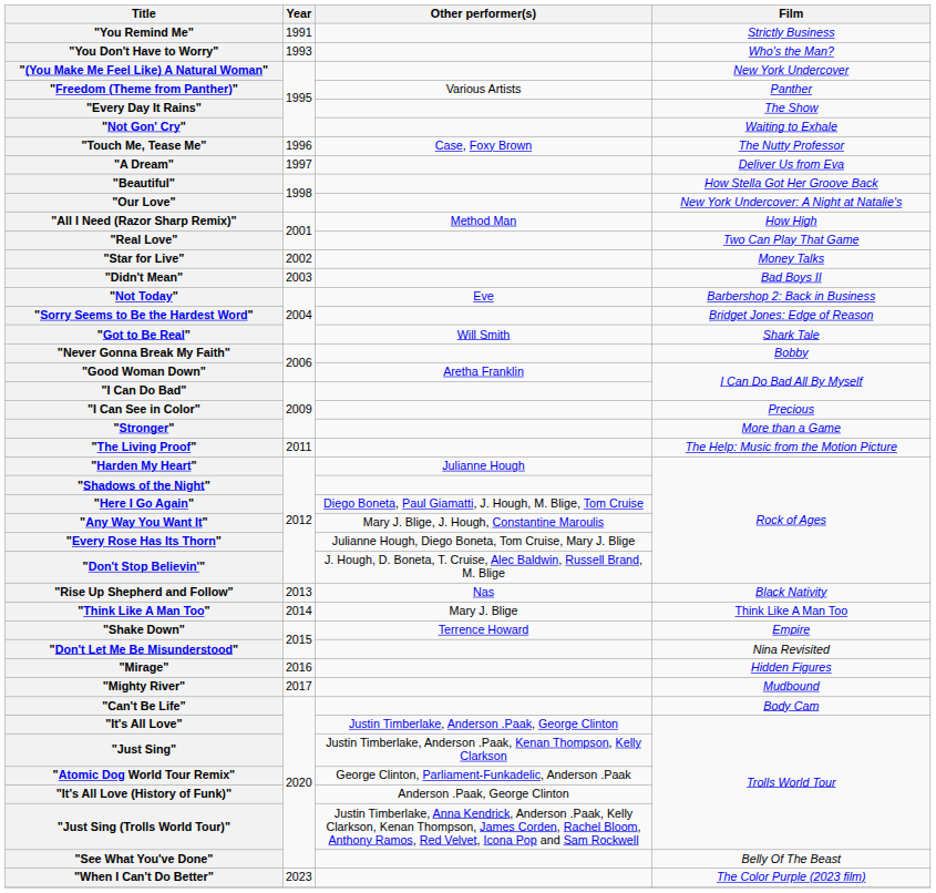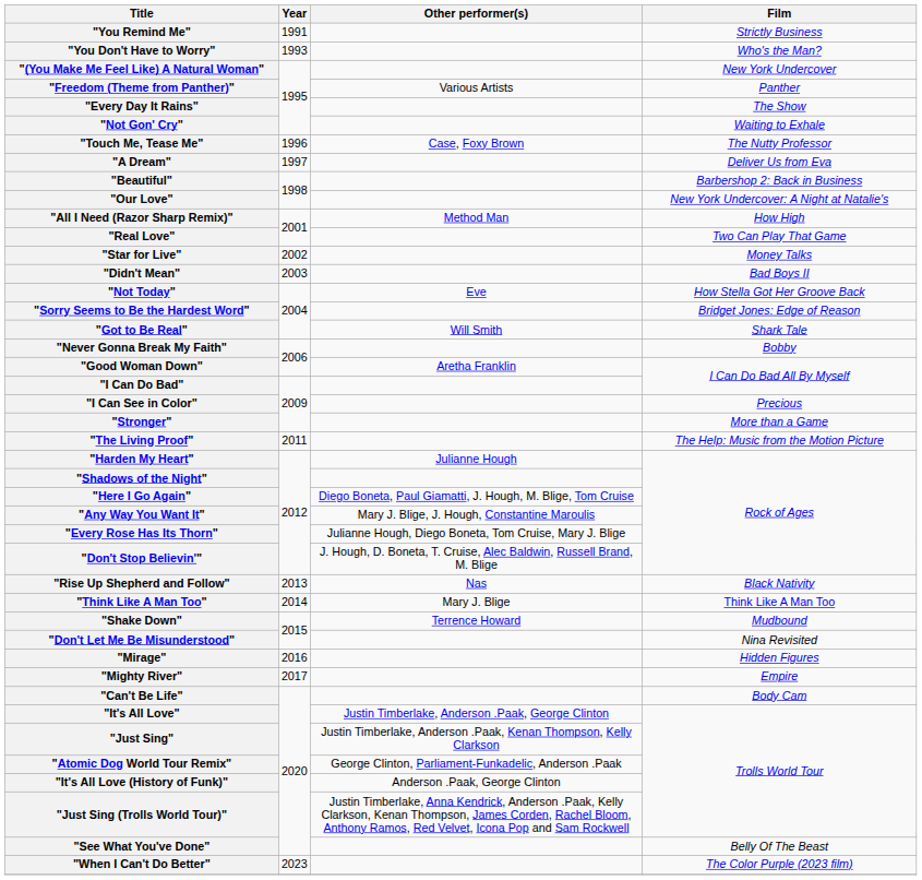"Beautiful" | Film: How Stella Got Her Groove Back -> Barbershop 2: Back in Business
"Not Today" | Film: Barbershop 2: Back in Business -> How Stella Got Her Groove Back
"Shake Down" | Film: Empire -> Mudbound
"Mighty River" | Film: Mudbound -> Empire
